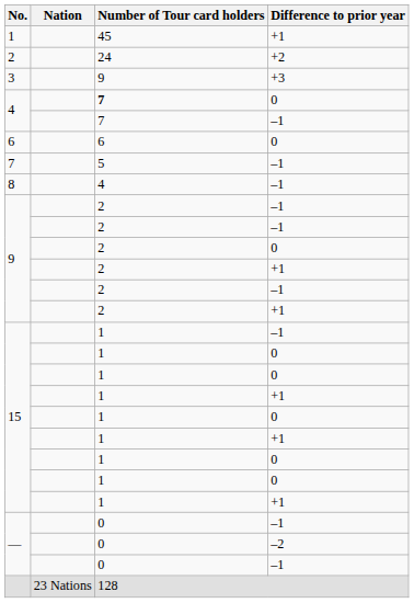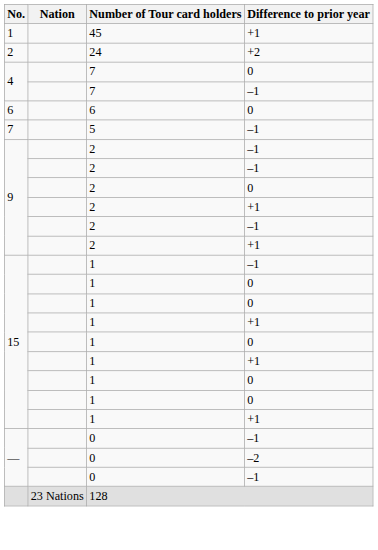- row: 3 | 9 | +3
4 / 0 | Number of Tour card holders: bold -> normal
- row: 8 | 4 | –1
